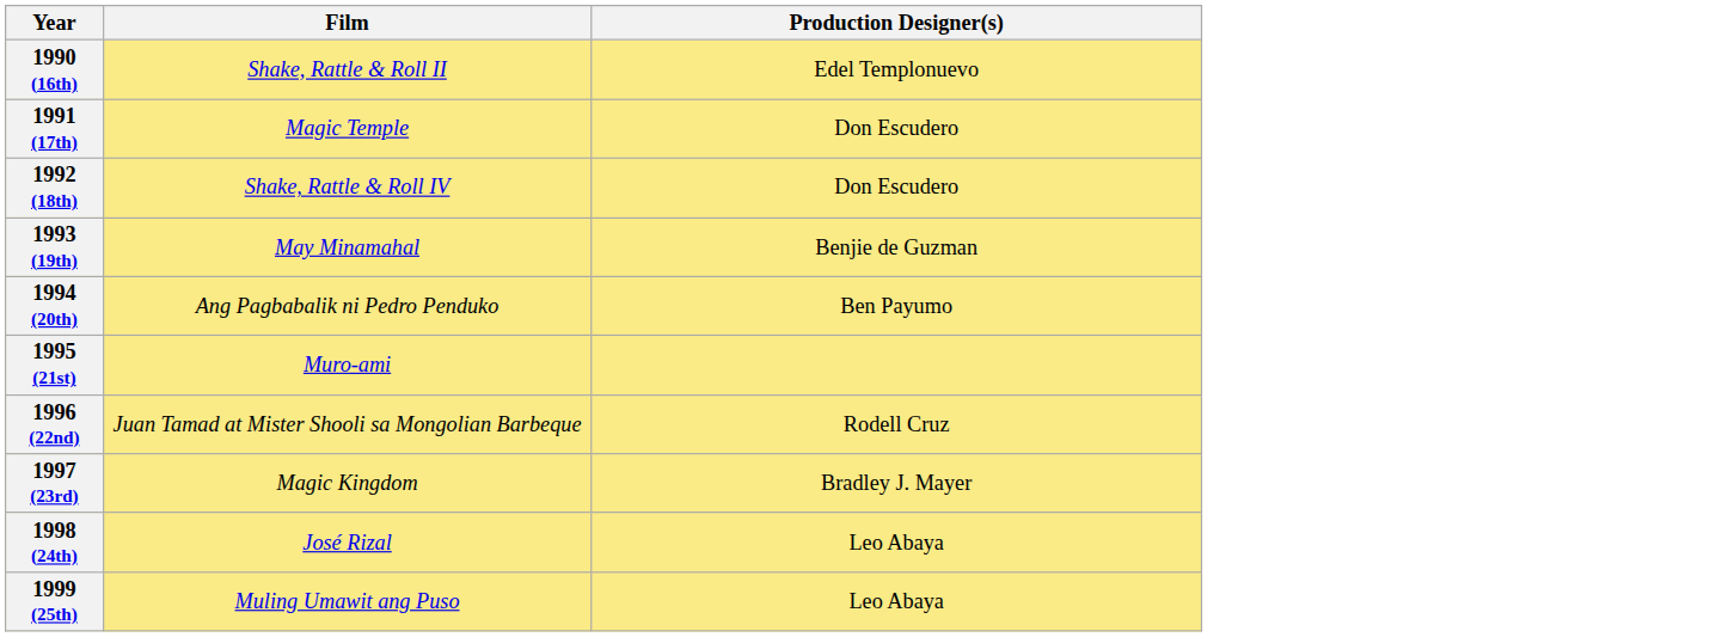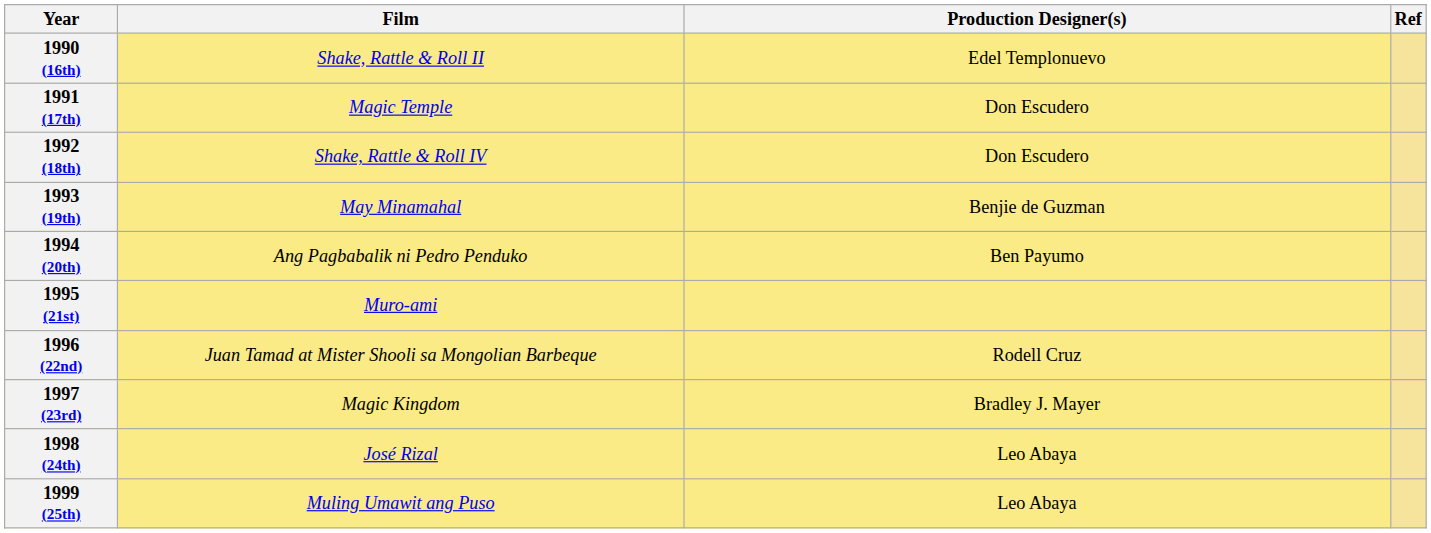+ column: Ref
